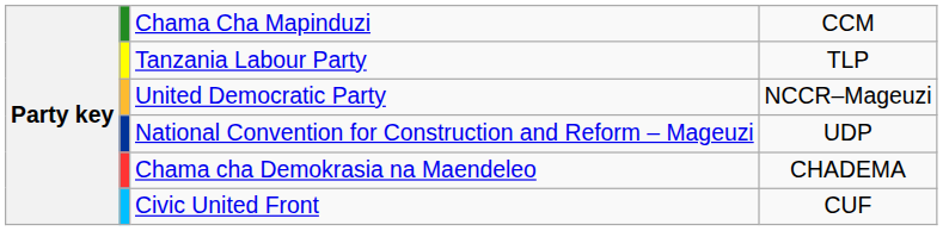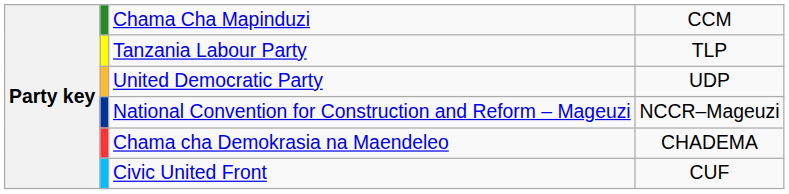United Democratic Party | column 4: NCCR–Mageuzi -> UDP
National Convention for Construction and Reform – Mageuzi | column 4: UDP -> NCCR–Mageuzi
